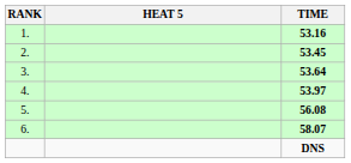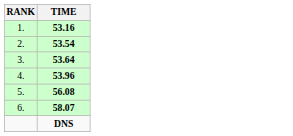- column: HEAT 5
2. | TIME: 53.45 -> 53.54
4. | TIME: 53.97 -> 53.96
